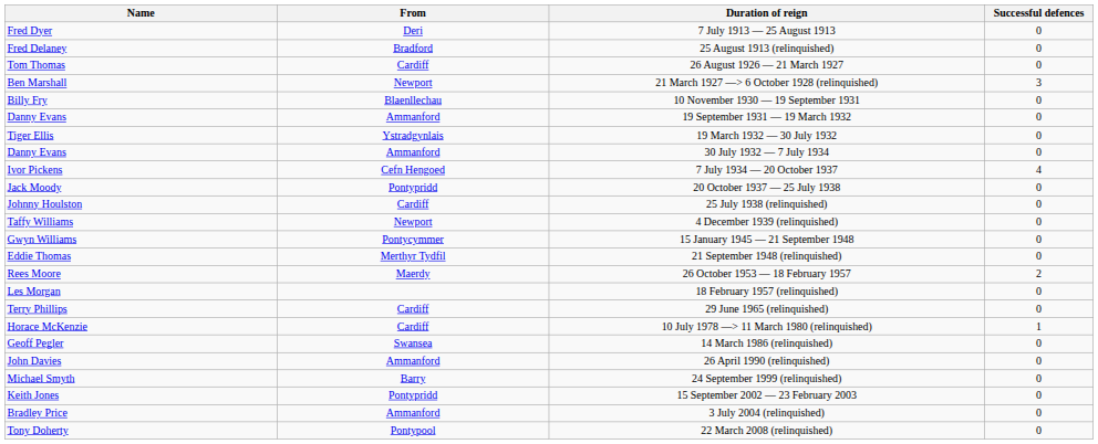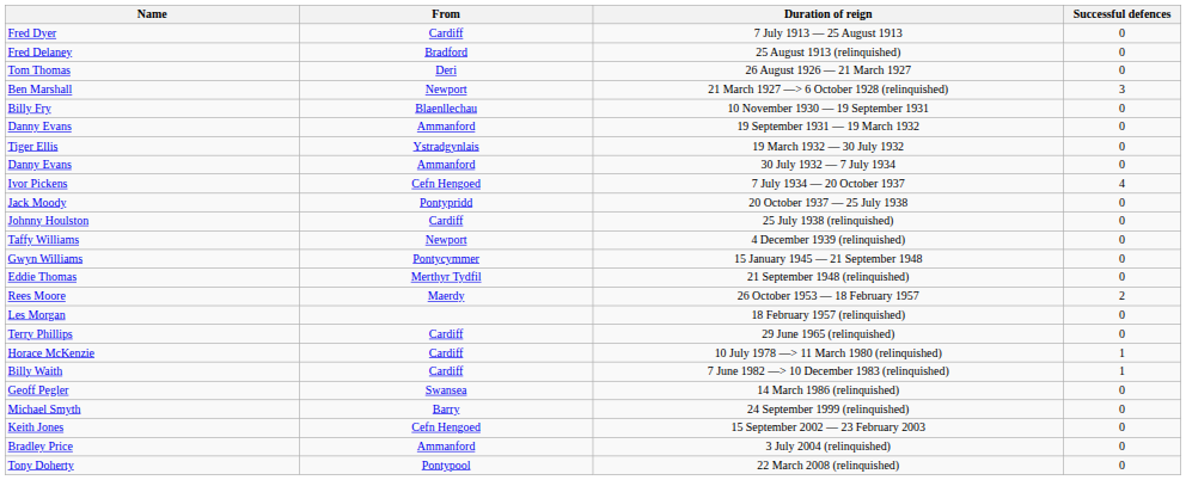7 July 1913 — 25 August 1913 | From: Deri -> Cardiff
26 August 1926 — 21 March 1927 | From: Cardiff -> Deri
+ row: Billy Waith | Cardiff | 7 June 1982 —> 10 December 1983 (relinquished) | 1
- row: John Davies | Ammanford | 26 April 1990 (relinquished) | 0
15 September 2002 — 23 February 2003 | From: Pontypridd -> Cefn Hengoed
